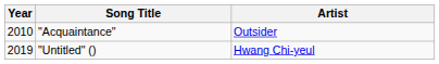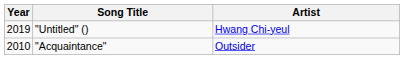rows swapped: "Acquaintance" <-> "Untitled" ()
